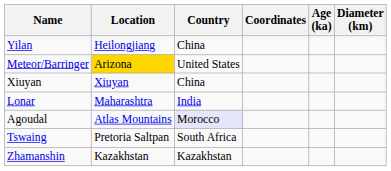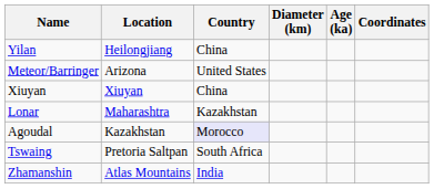columns swapped: Diameter (km) <-> Coordinates
Meteor/Barringer | Location: gold background -> no background
Lonar | Country: India -> Kazakhstan
Agoudal | Location: Atlas Mountains -> Kazakhstan
Zhamanshin | Location: Kazakhstan -> Atlas Mountains
Zhamanshin | Country: Kazakhstan -> India
